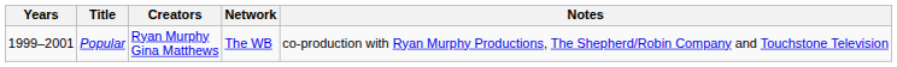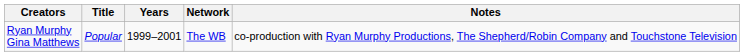columns swapped: Years <-> Creators
